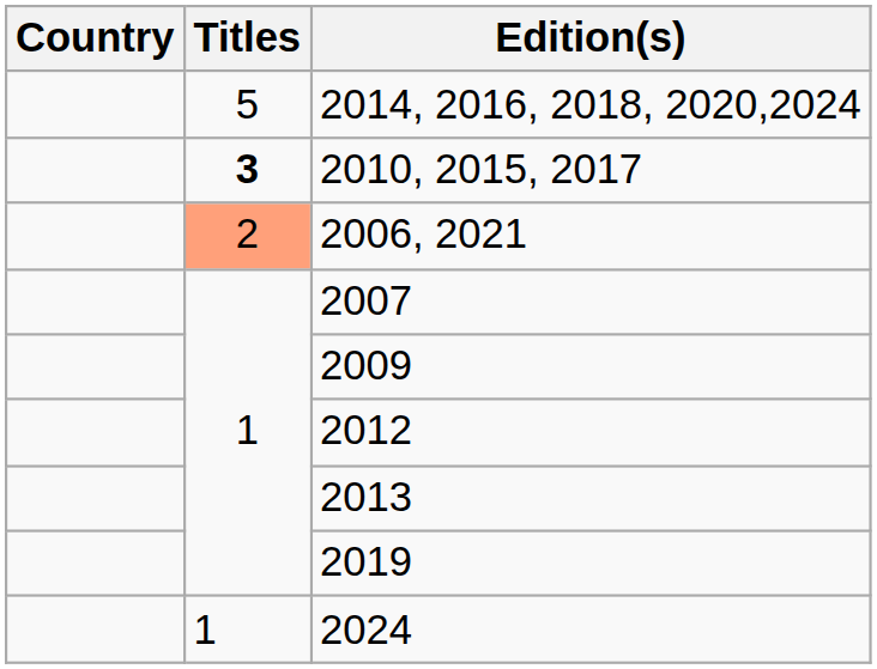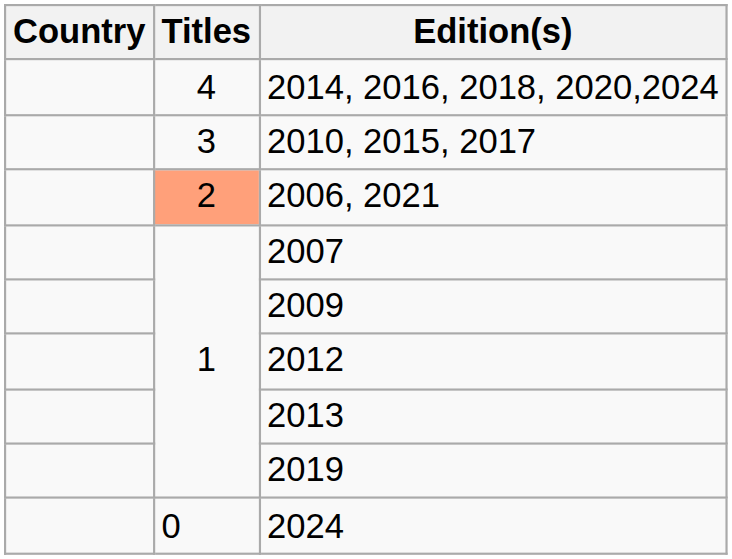2014, 2016, 2018, 2020,2024 | Titles: 5 -> 4
2010, 2015, 2017 | Titles: bold -> normal
2024 | Titles: 1 -> 0
